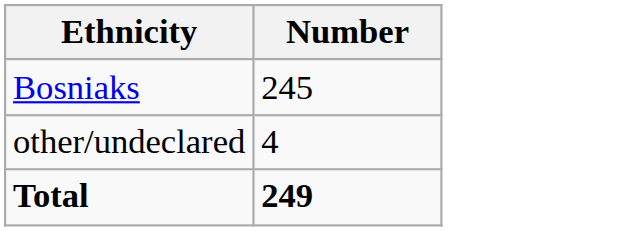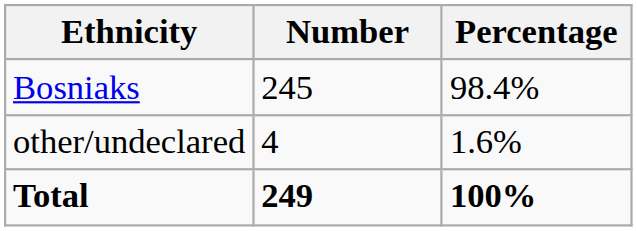+ column: Percentage | 98.4% | 1.6% | 100%
